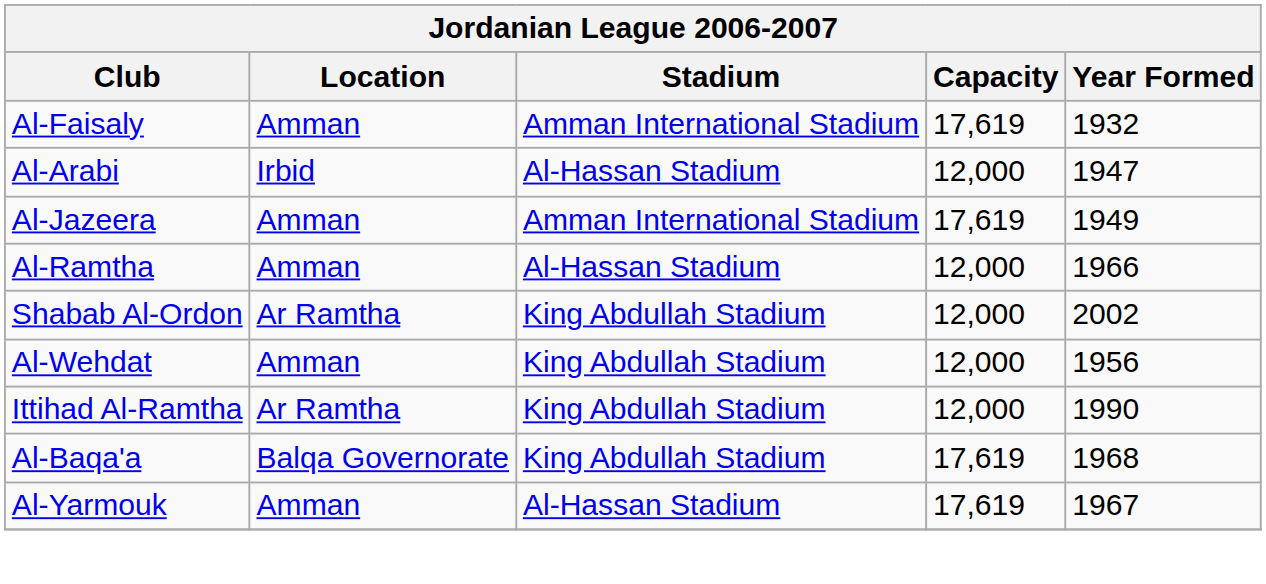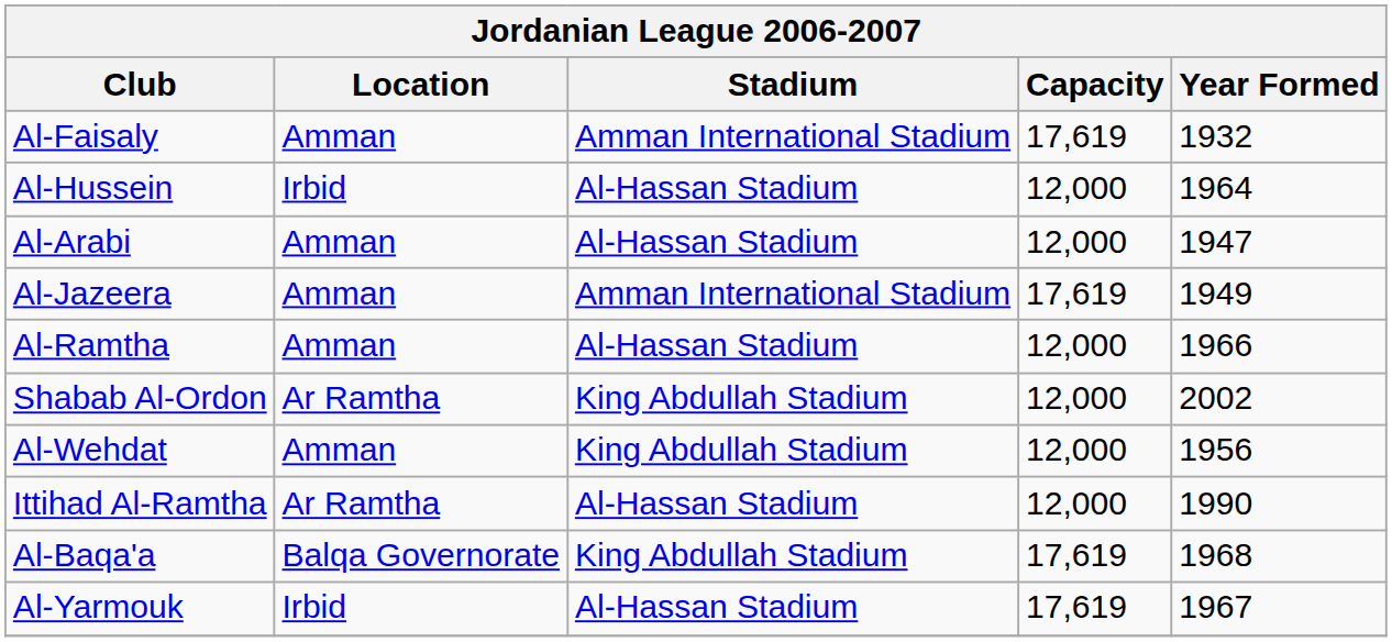+ row: Al-Hussein | Irbid | Al-Hassan Stadium | 12,000 | 1964
Al-Arabi | Location: Irbid -> Amman
Ittihad Al-Ramtha | Stadium: King Abdullah Stadium -> Al-Hassan Stadium
Al-Yarmouk | Location: Amman -> Irbid
